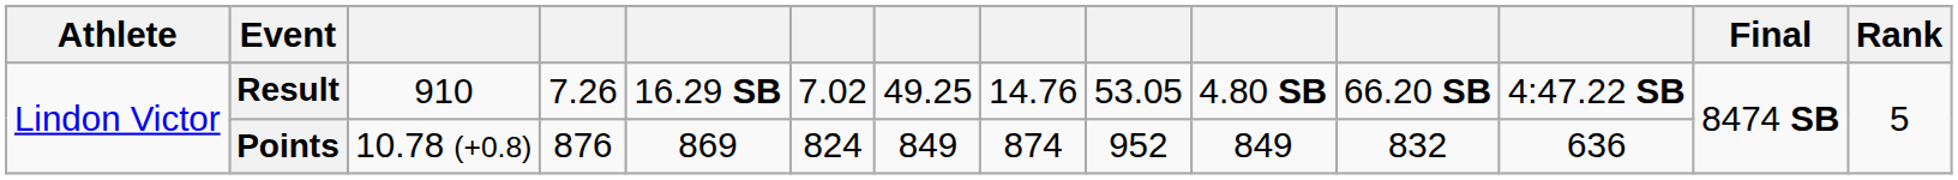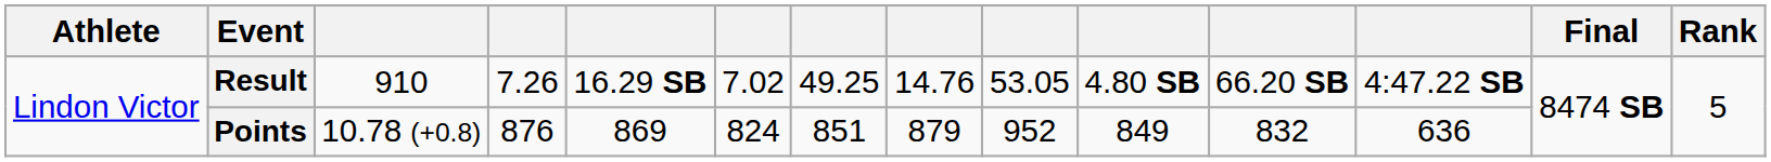Points | column 7: 849 -> 851
Points | column 8: 874 -> 879
